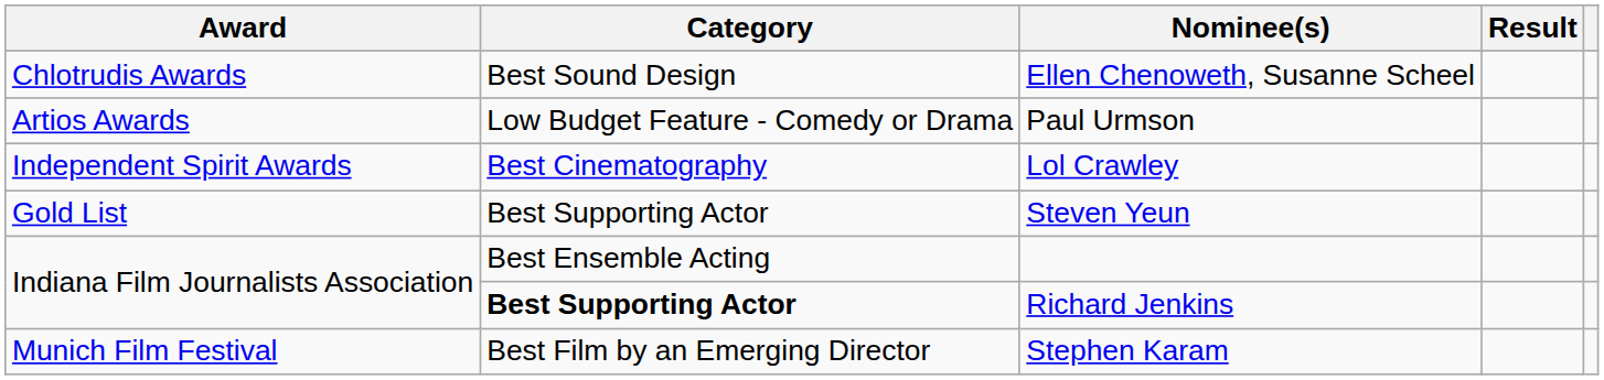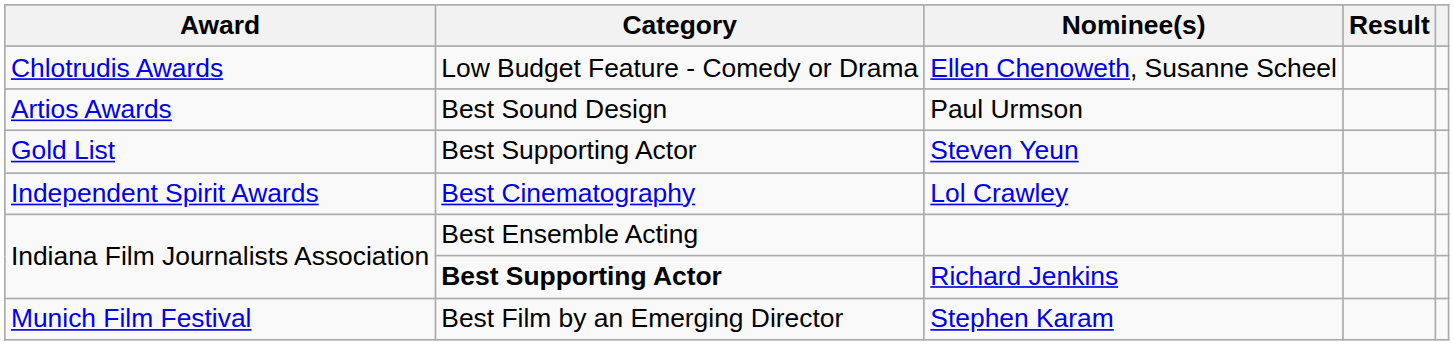Ellen Chenoweth, Susanne Scheel | Category: Best Sound Design -> Low Budget Feature - Comedy or Drama
Paul Urmson | Category: Low Budget Feature - Comedy or Drama -> Best Sound Design
rows swapped: Lol Crawley <-> Steven Yeun
